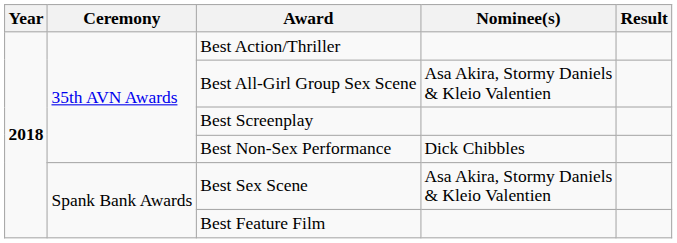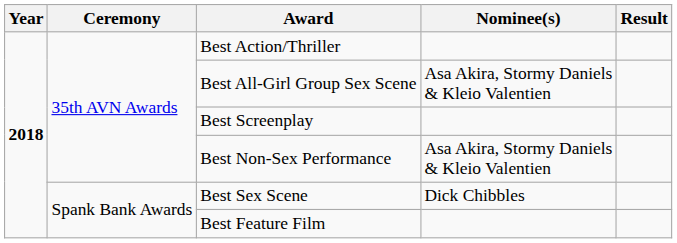Best Non-Sex Performance | Nominee(s): Dick Chibbles -> Asa Akira, Stormy Daniels & Kleio Valentien
Best Sex Scene | Nominee(s): Asa Akira, Stormy Daniels & Kleio Valentien -> Dick Chibbles
